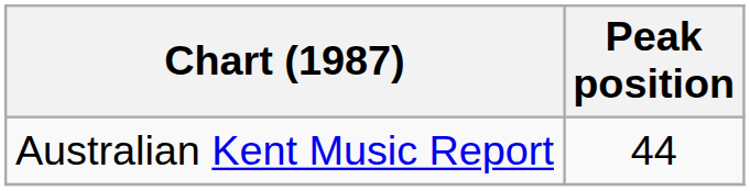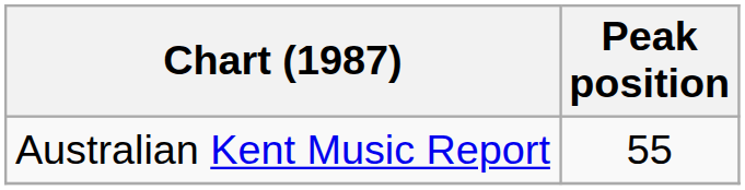Australian Kent Music Report | Peak position: 44 -> 55
